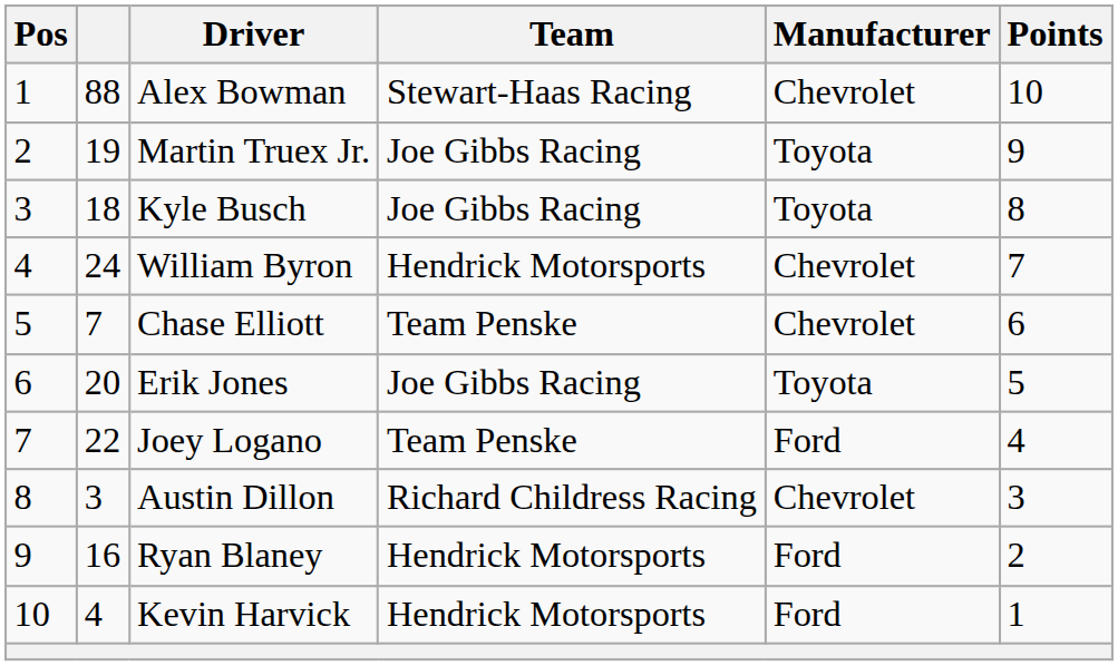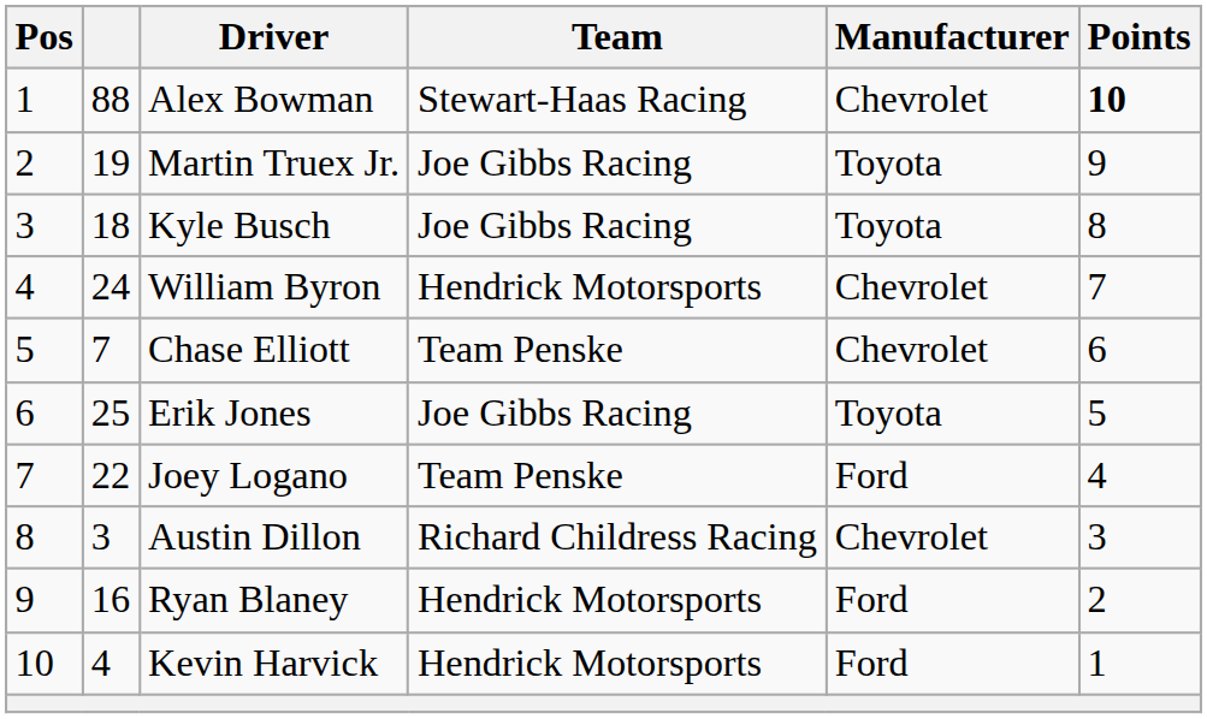Alex Bowman | Points: normal -> bold
Erik Jones | column 2: 20 -> 25
